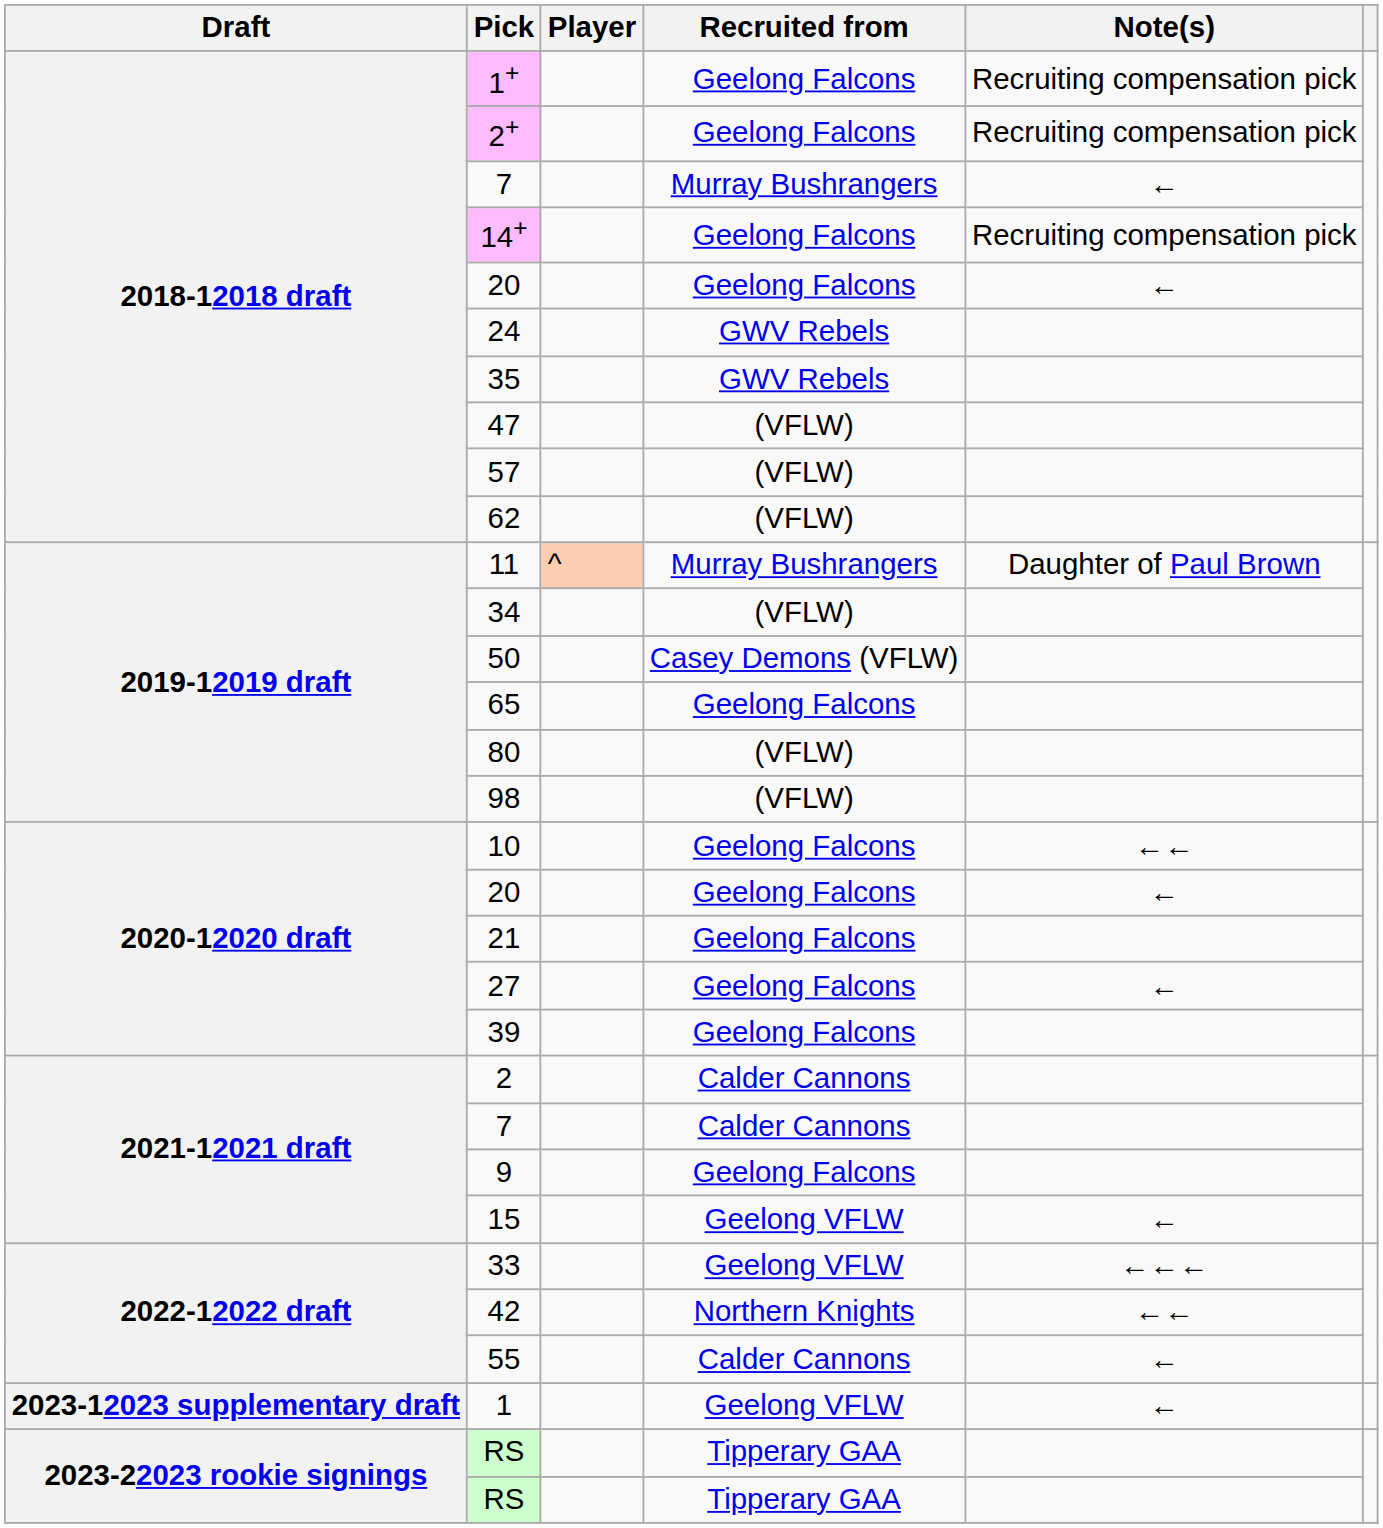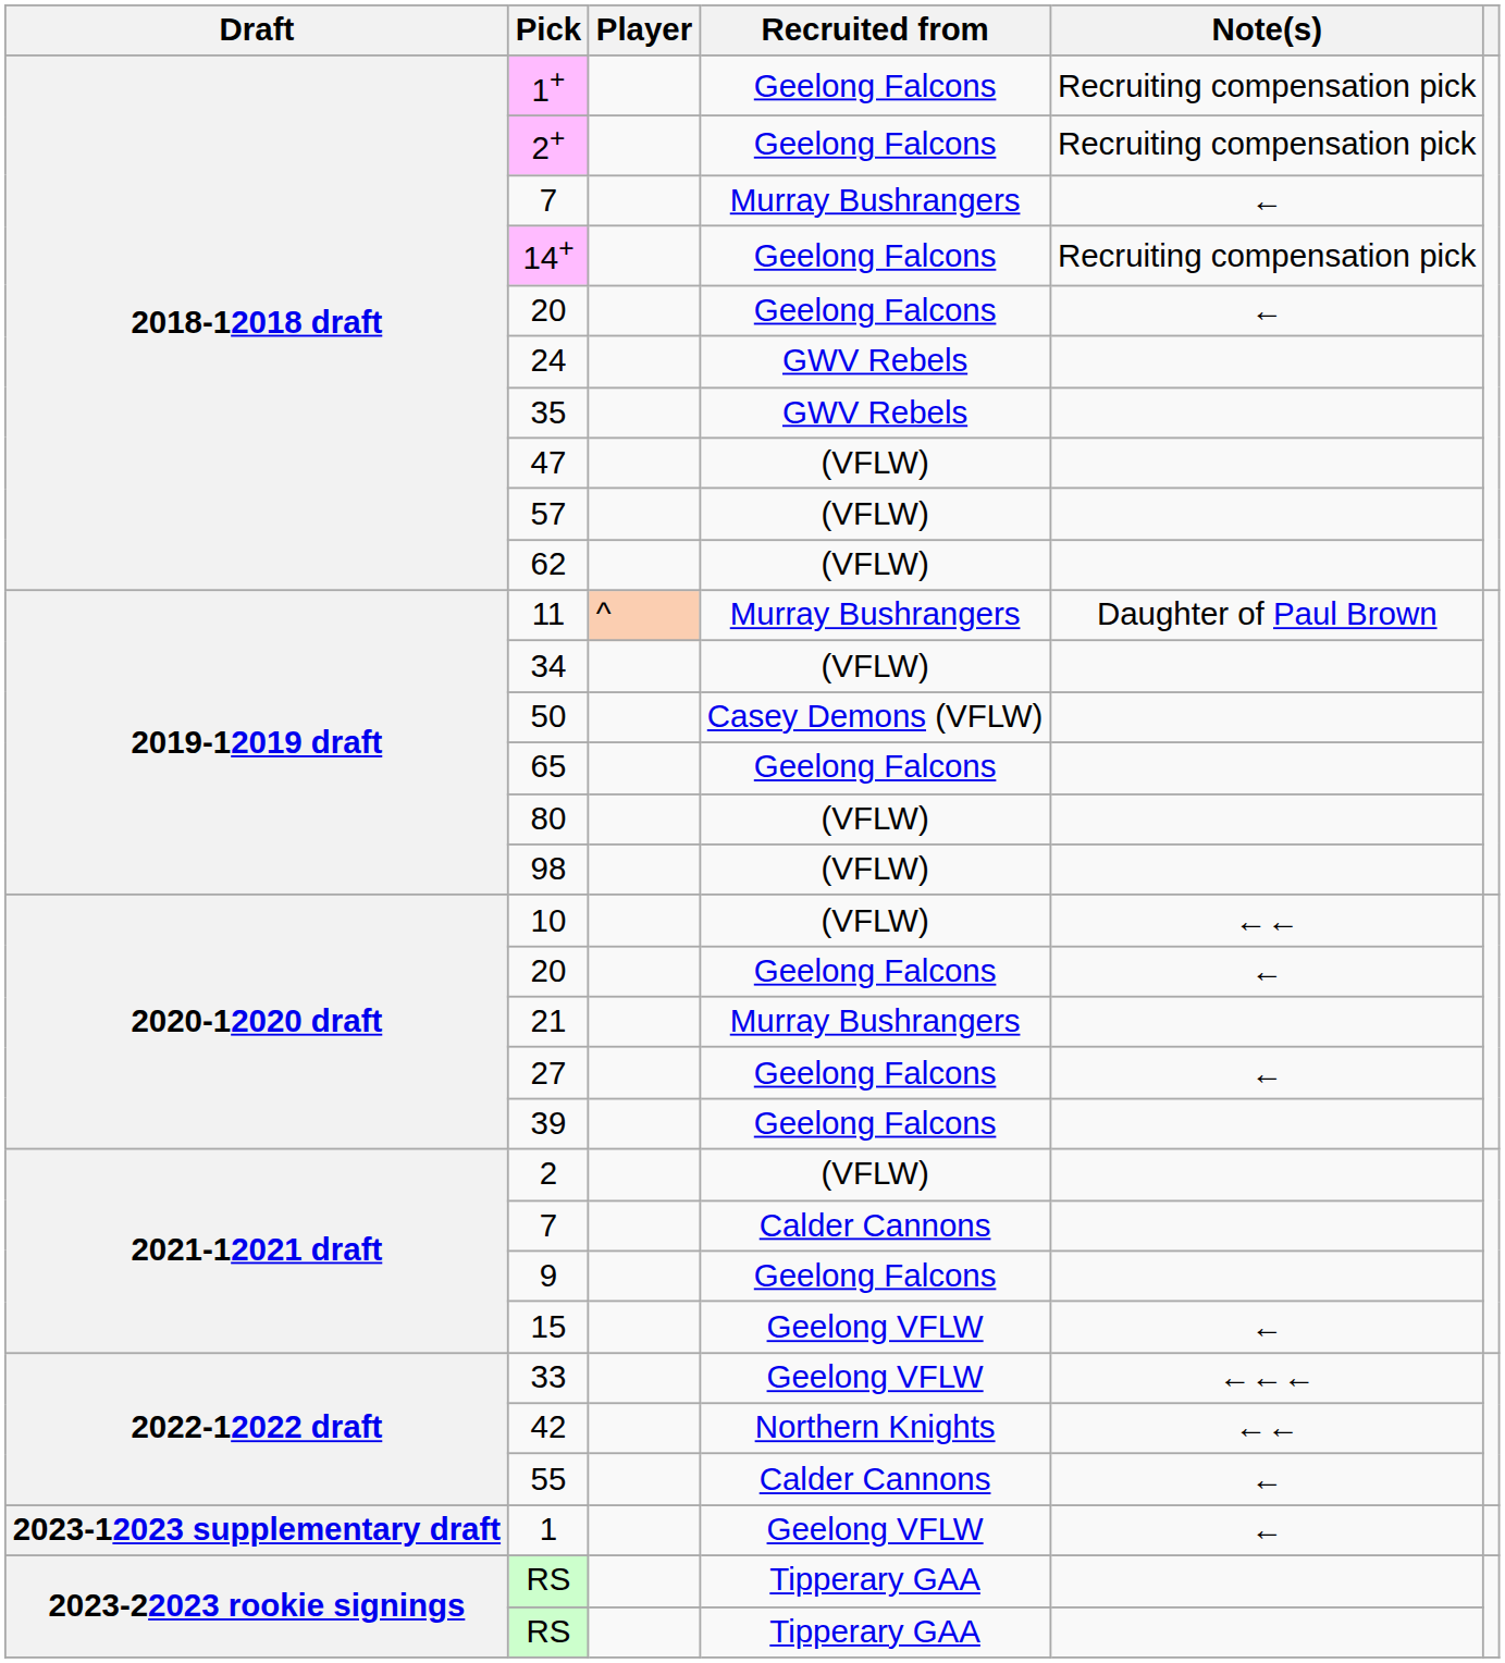10 | Recruited from: Geelong Falcons -> (VFLW)
21 | Recruited from: Geelong Falcons -> Murray Bushrangers
2 | Recruited from: Calder Cannons -> (VFLW)
